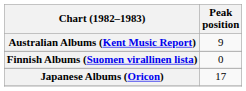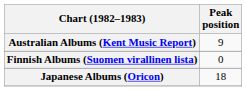Japanese Albums (Oricon) | Peak position: 17 -> 18
